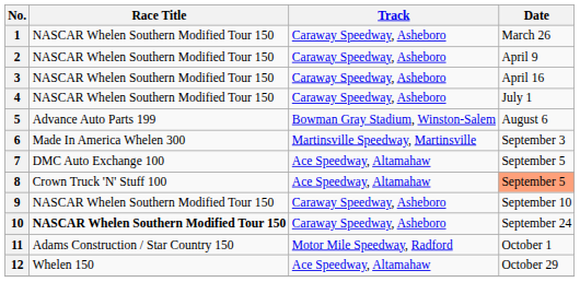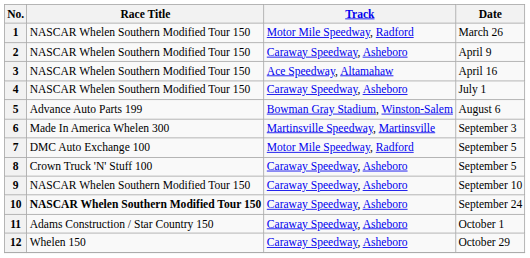1 | Track: Caraway Speedway, Asheboro -> Motor Mile Speedway, Radford
3 | Track: Caraway Speedway, Asheboro -> Ace Speedway, Altamahaw
7 | Track: Ace Speedway, Altamahaw -> Motor Mile Speedway, Radford
8 | Track: Ace Speedway, Altamahaw -> Caraway Speedway, Asheboro
8 | Date: lightsalmon background -> no background
11 | Track: Motor Mile Speedway, Radford -> Caraway Speedway, Asheboro
12 | Track: Ace Speedway, Altamahaw -> Caraway Speedway, Asheboro
